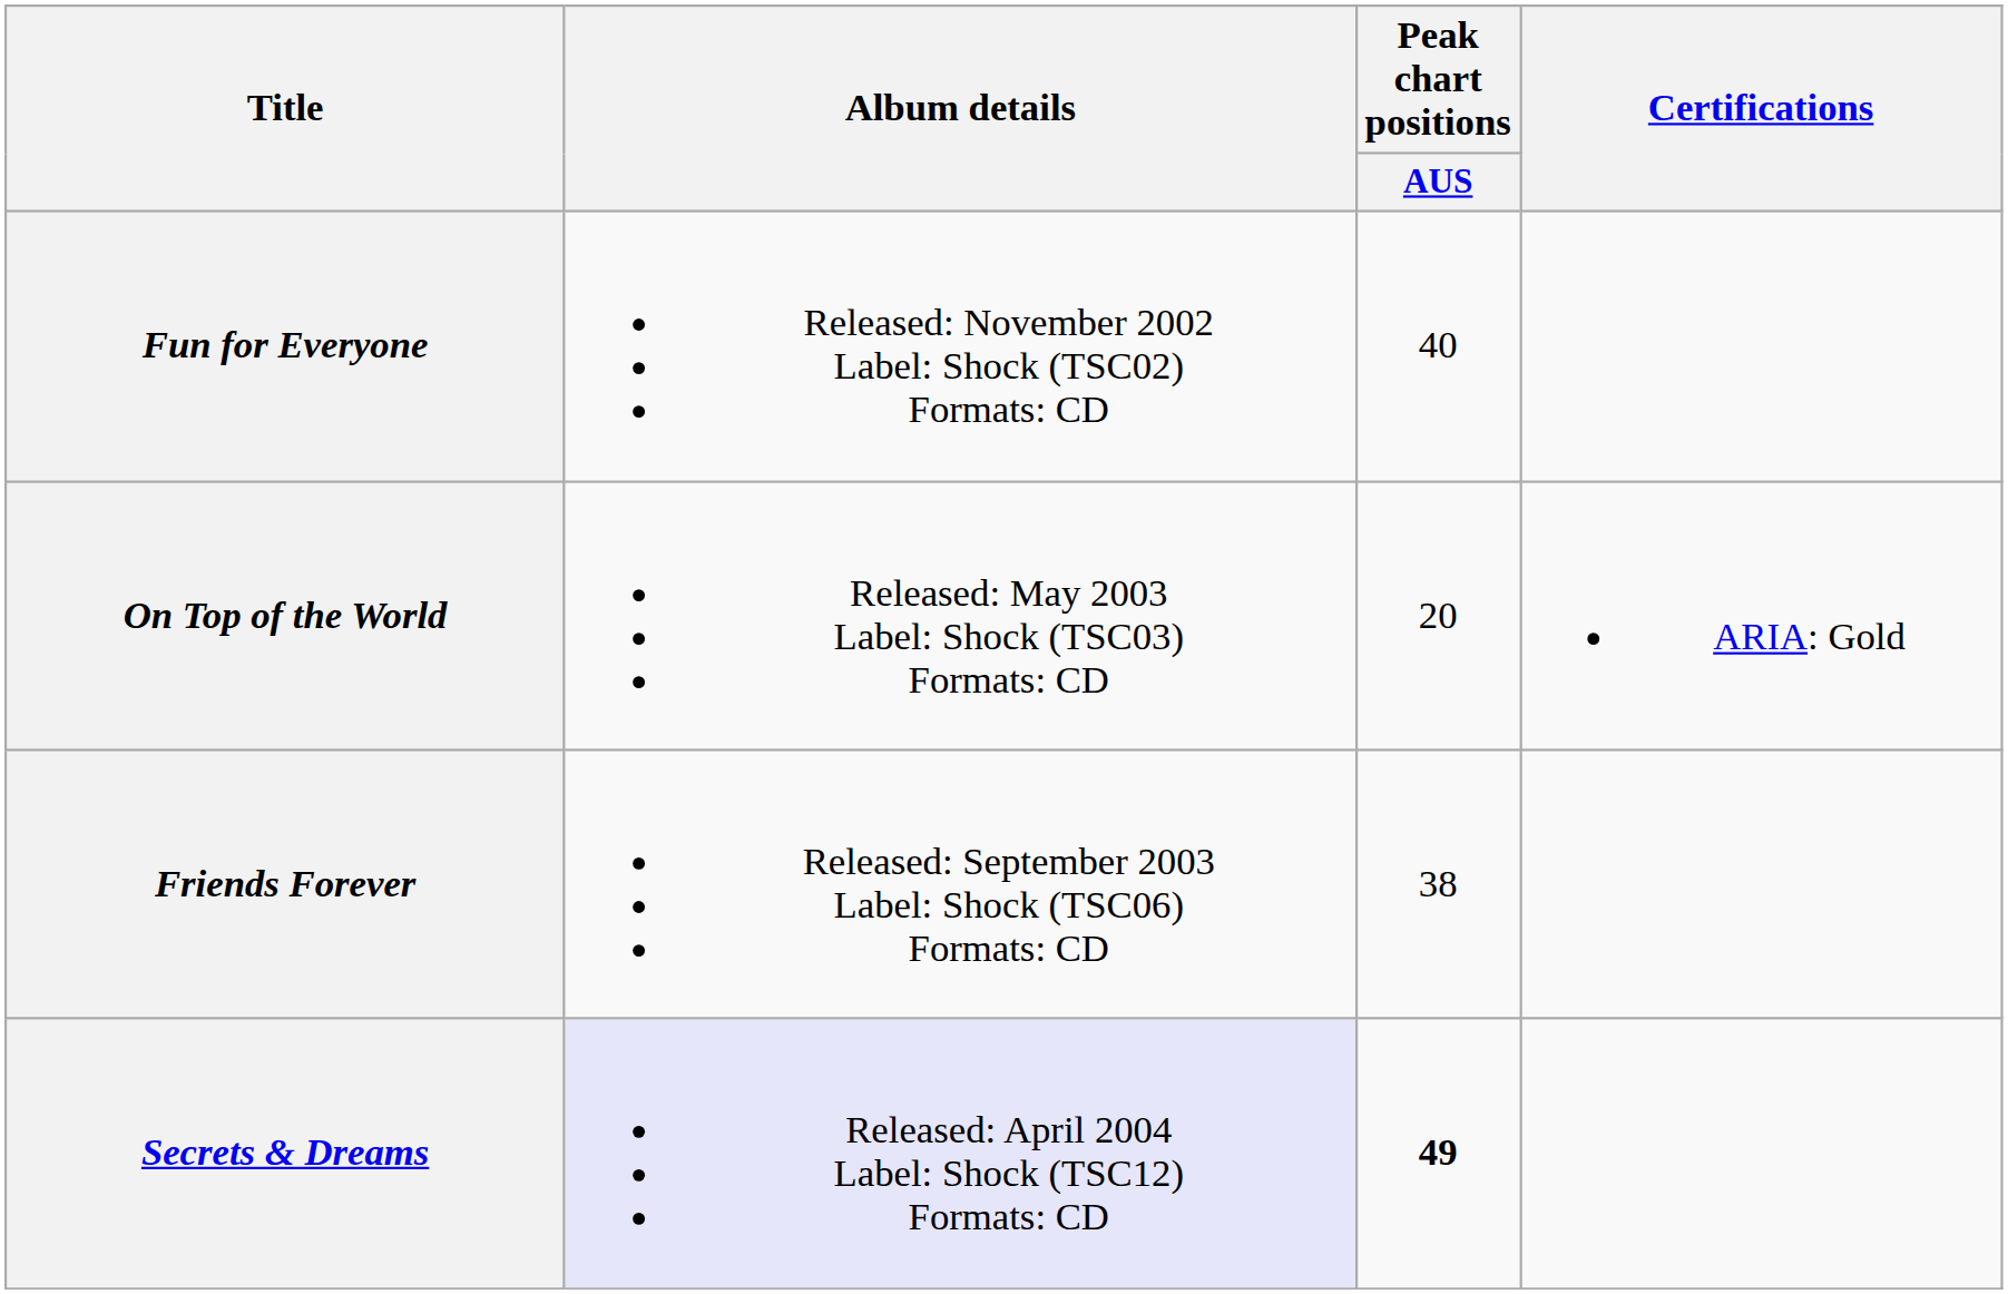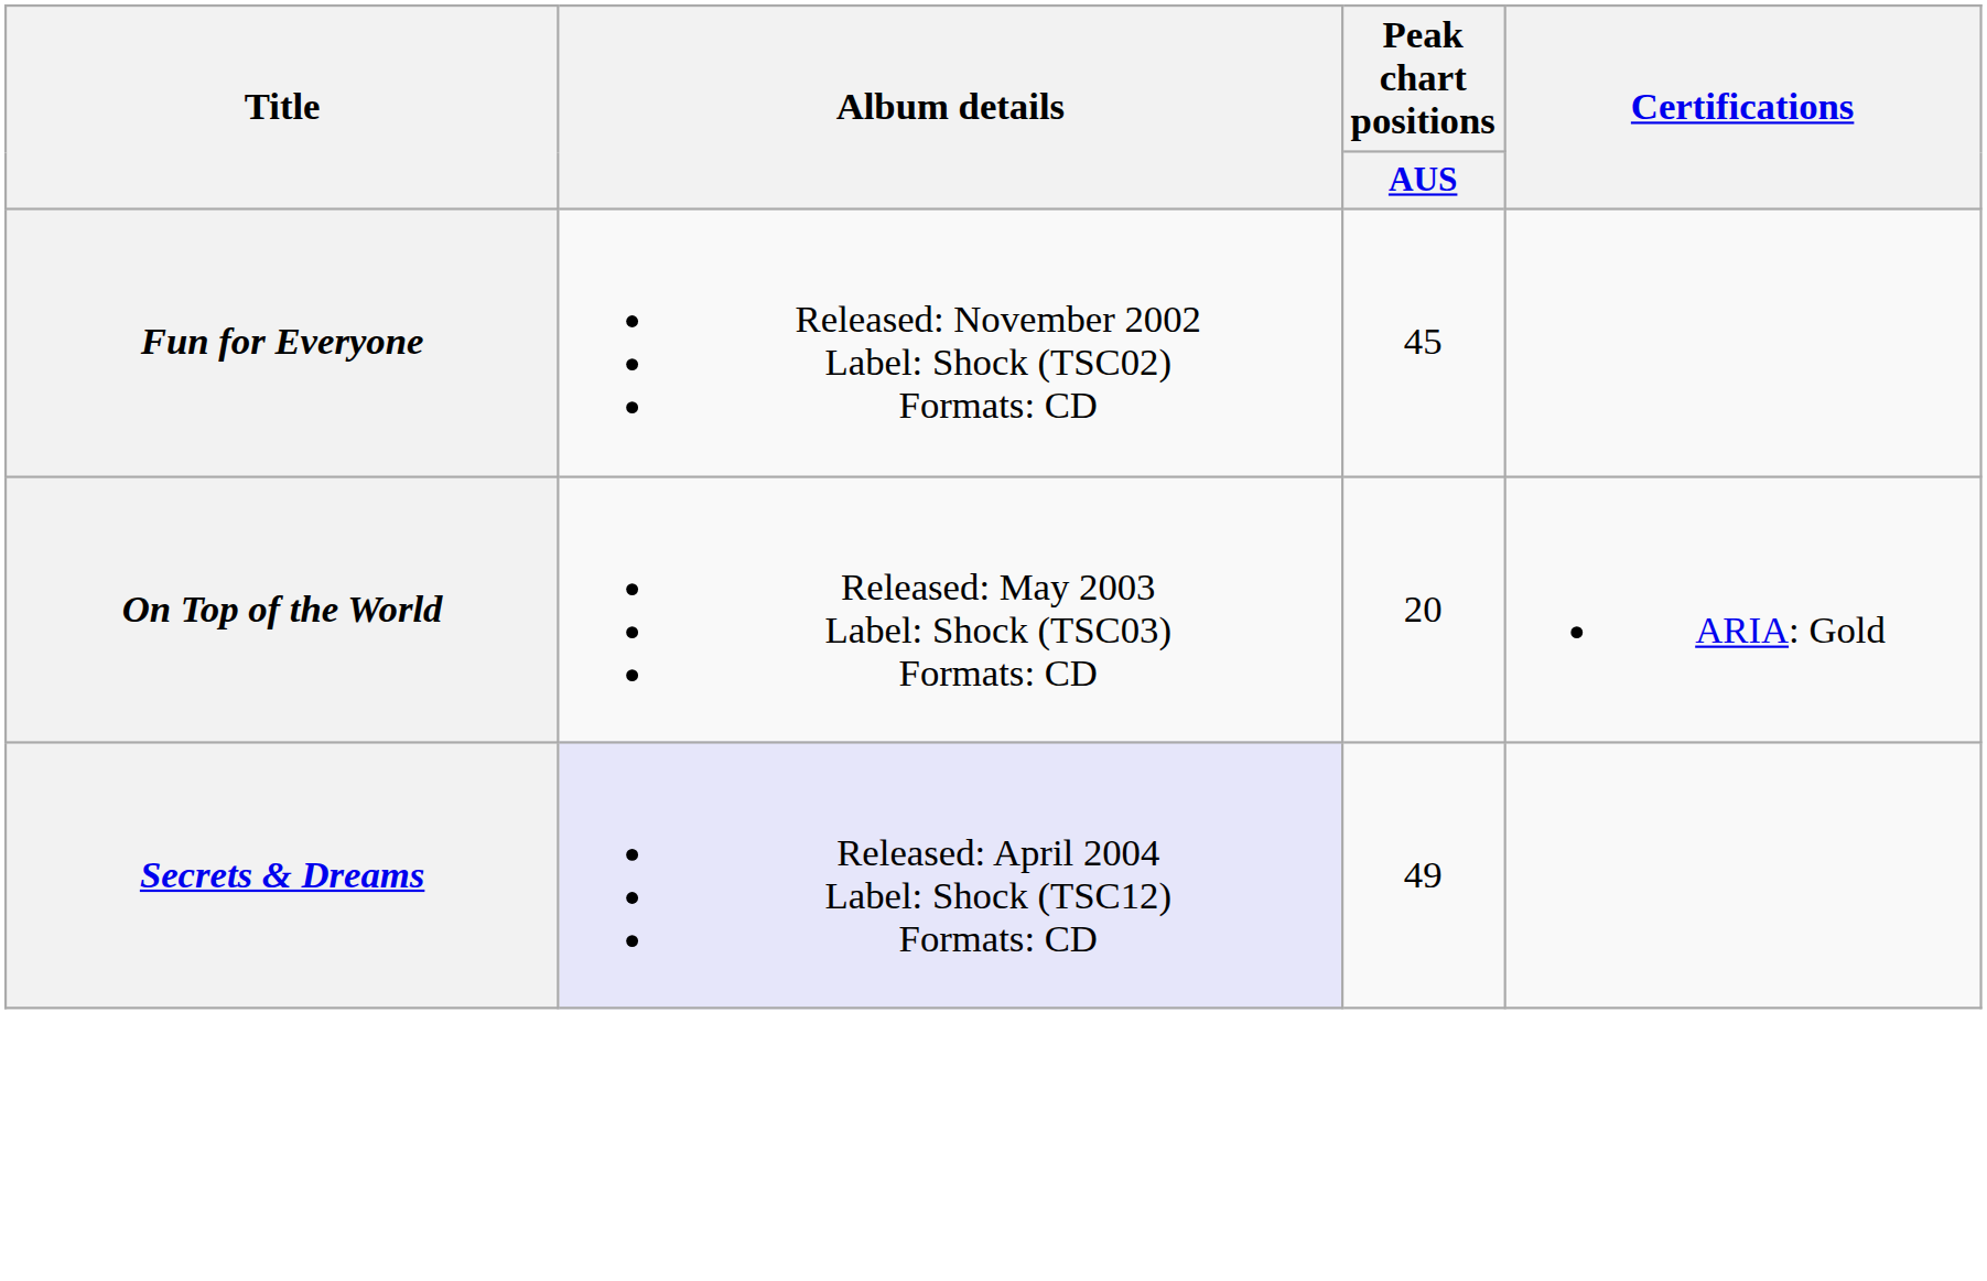Fun for Everyone | Peak chart positions / AUS: 40 -> 45
- row: Friends Forever | Released: September 2003 Label: Shock (TSC06) Formats: CD | 38
Secrets & Dreams | Peak chart positions / AUS: bold -> normal
